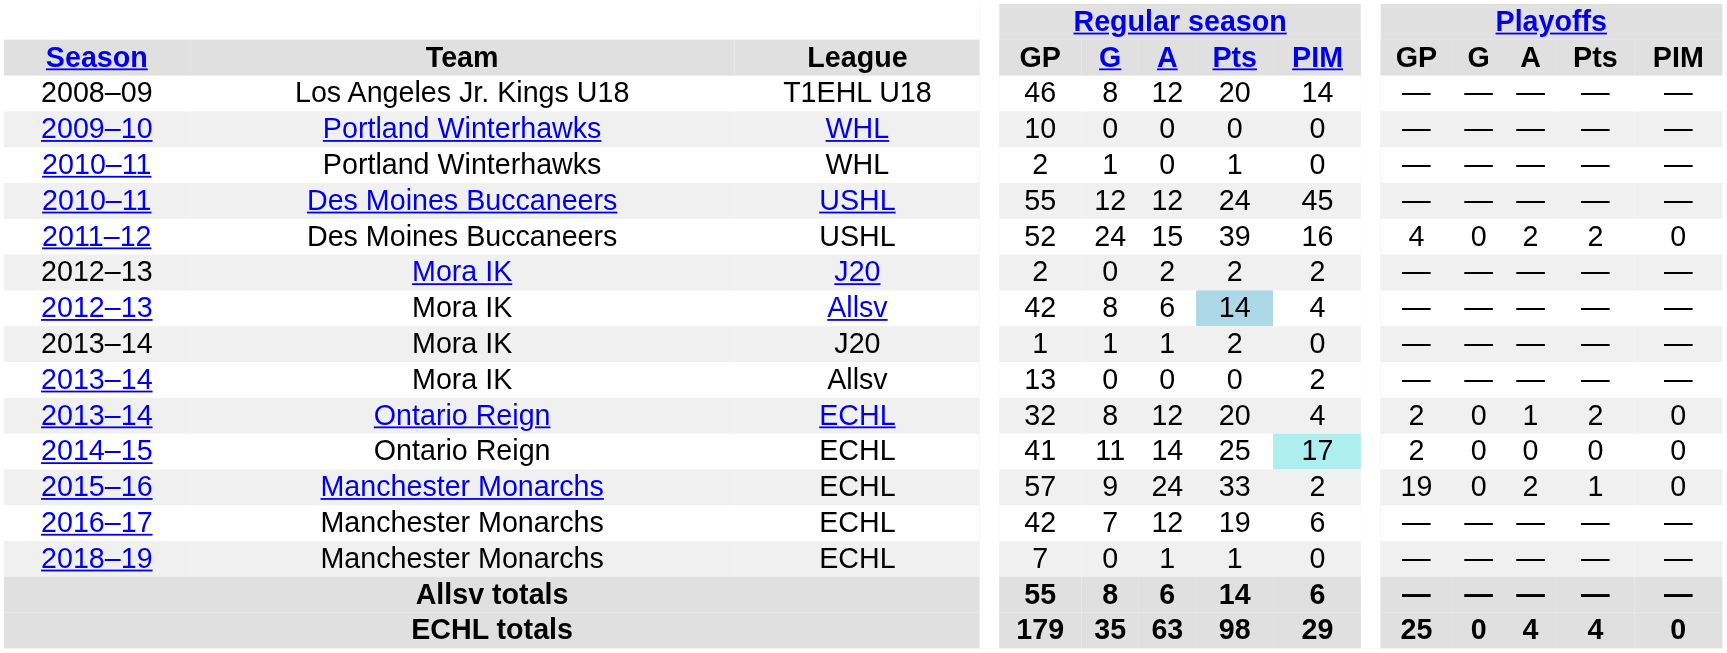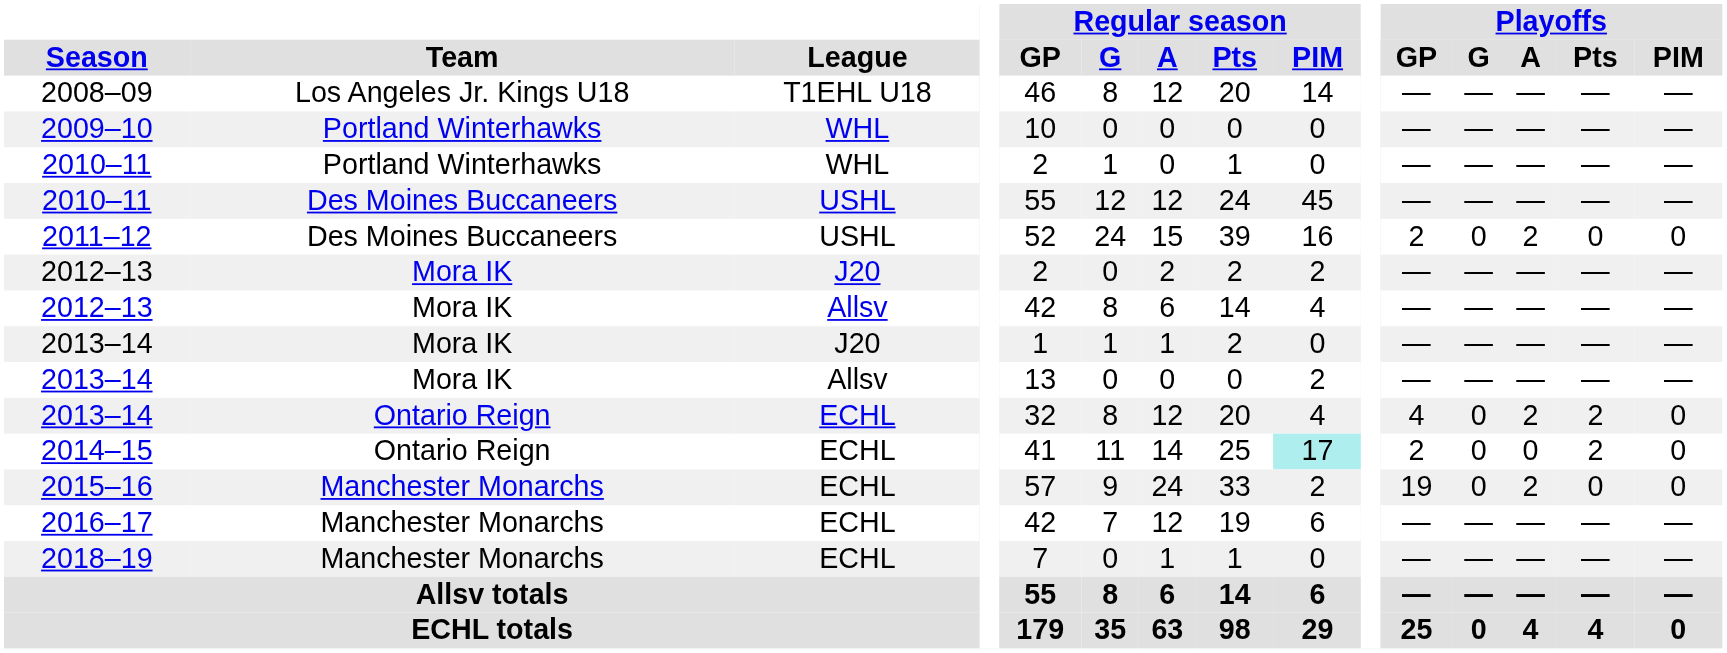2011–12 | Playoffs / GP: 4 -> 2
2011–12 | Playoffs / Pts: 2 -> 0
2012–13 / Allsv | Regular season / Pts: lightblue background -> no background
2013–14 / ECHL | Playoffs / GP: 2 -> 4
2013–14 / ECHL | Playoffs / A: 1 -> 2
2014–15 | Playoffs / Pts: 0 -> 2
2015–16 | Playoffs / Pts: 1 -> 0
